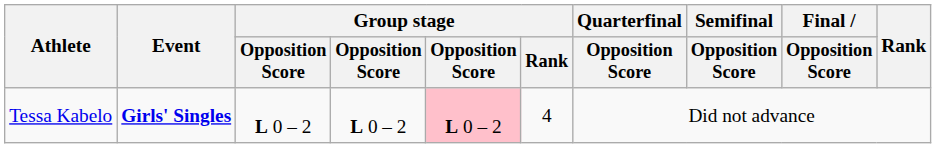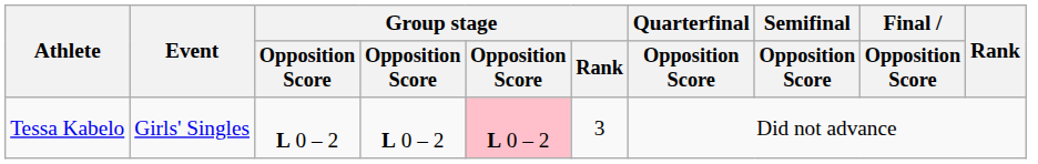Tessa Kabelo | Event: bold -> normal
Tessa Kabelo | Group stage / Rank: 4 -> 3
